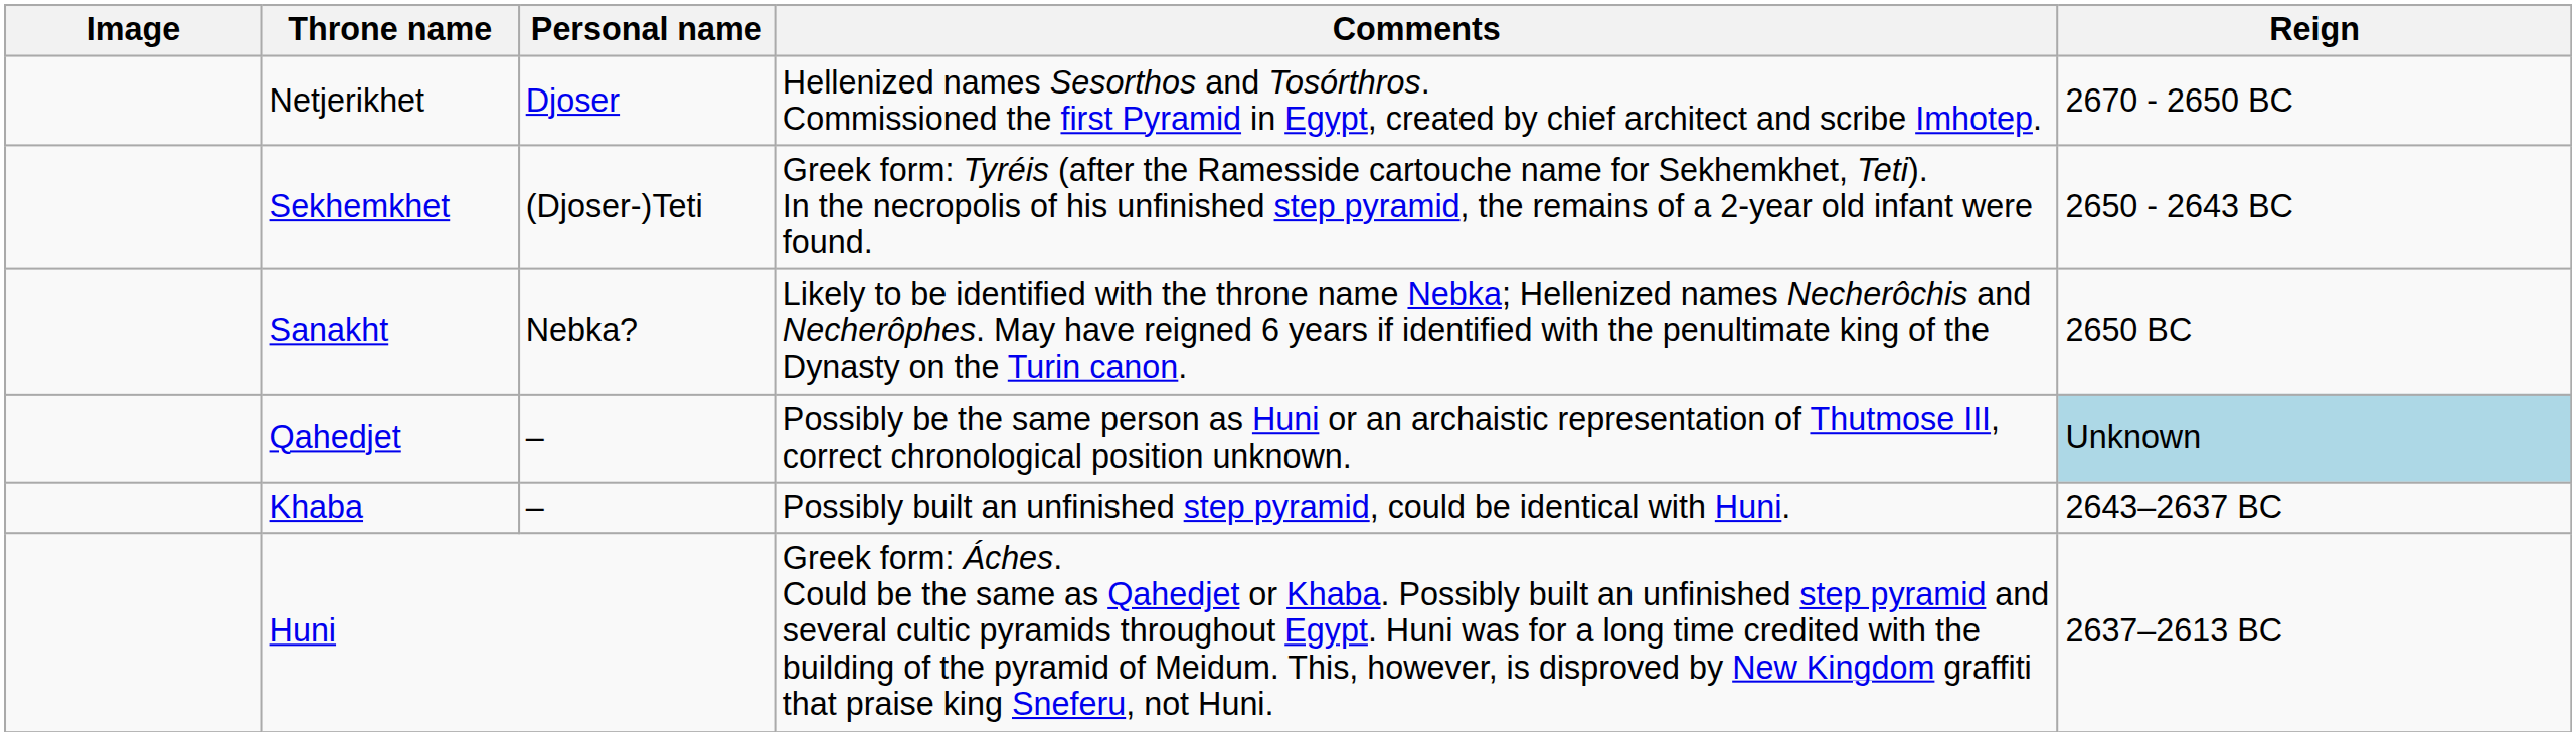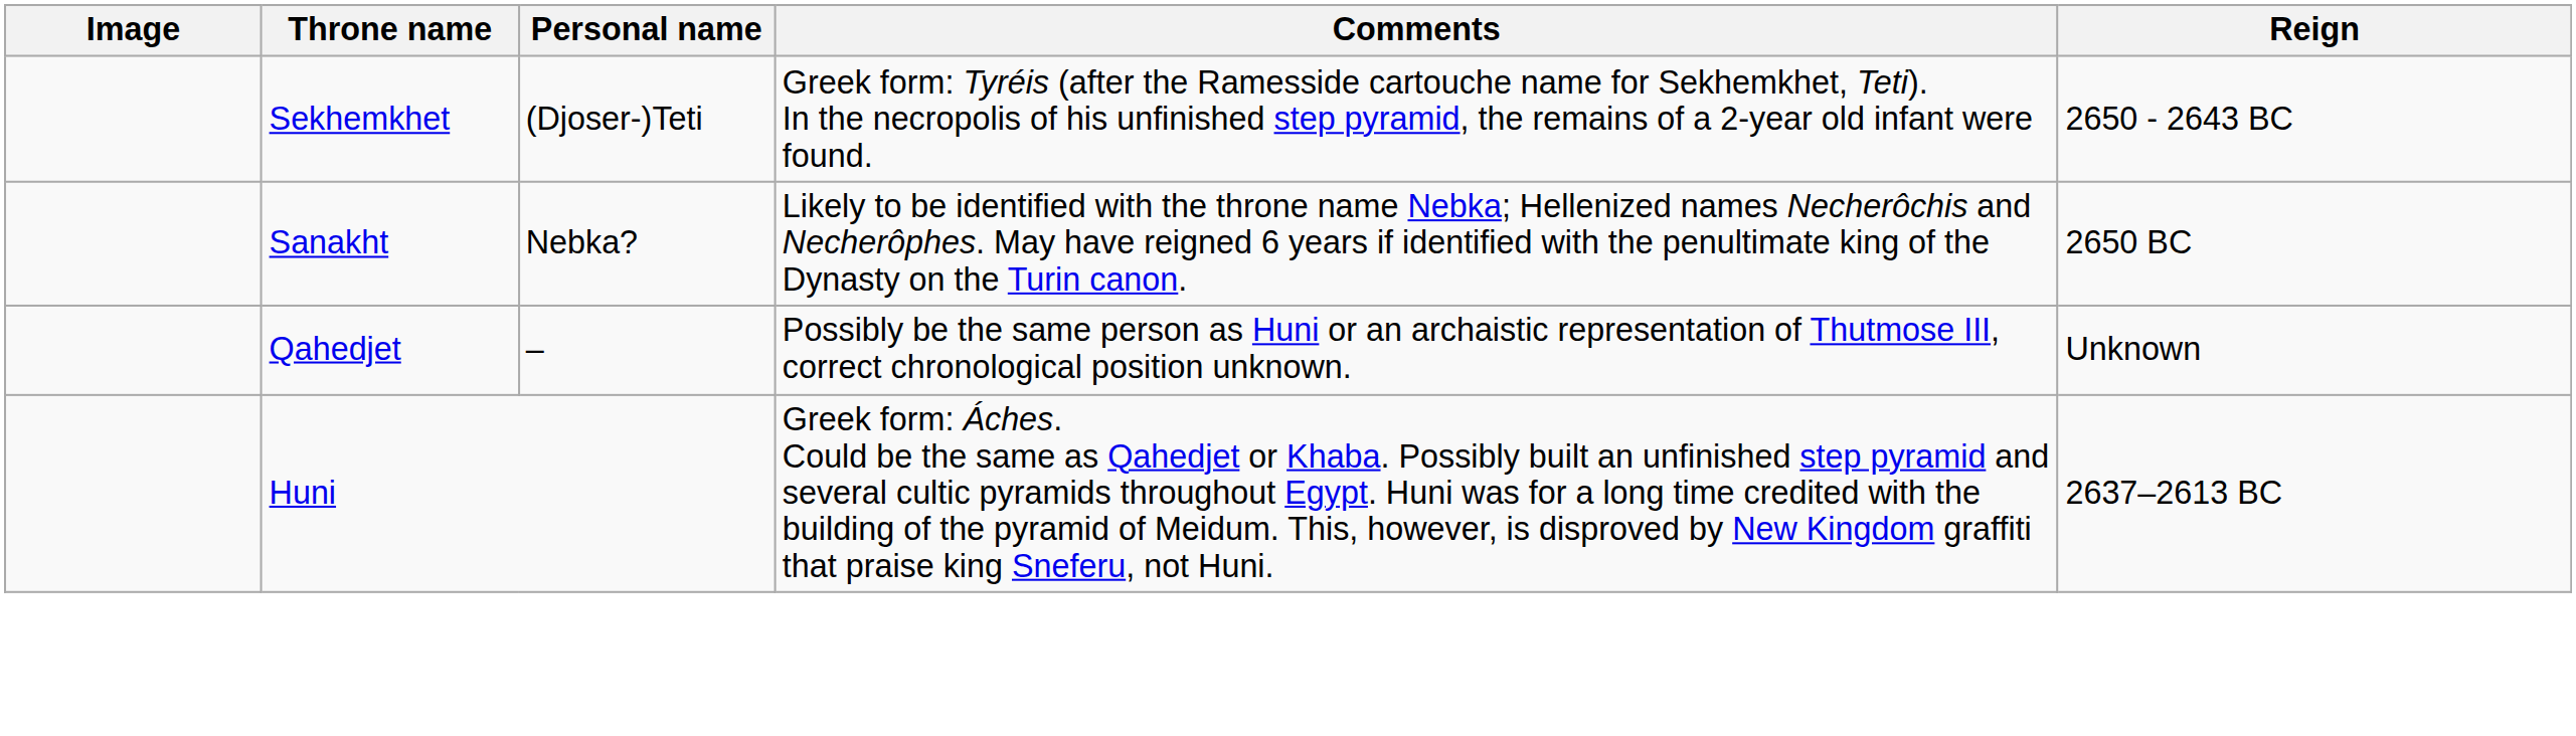- row: Netjerikhet | Djoser | Hellenized names Sesorthos and Tosórthros. Commissioned the first Pyramid in Egypt, created by chief architect and scribe Imhotep. | 2670 - 2650 BC
Qahedjet | Reign: lightblue background -> no background
- row: Khaba | – | Possibly built an unfinished step pyramid, could be identical with Huni. | 2643–2637 BC
